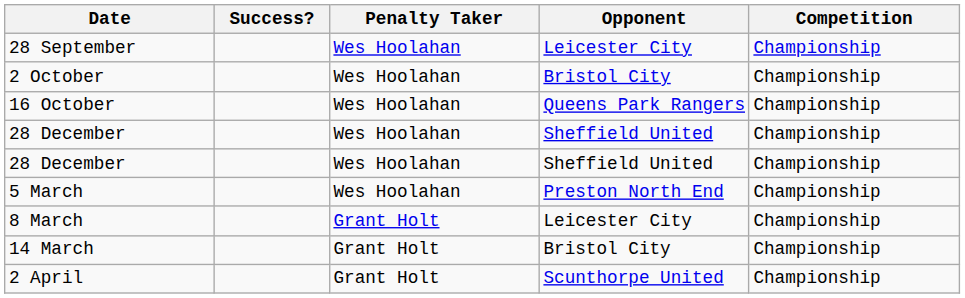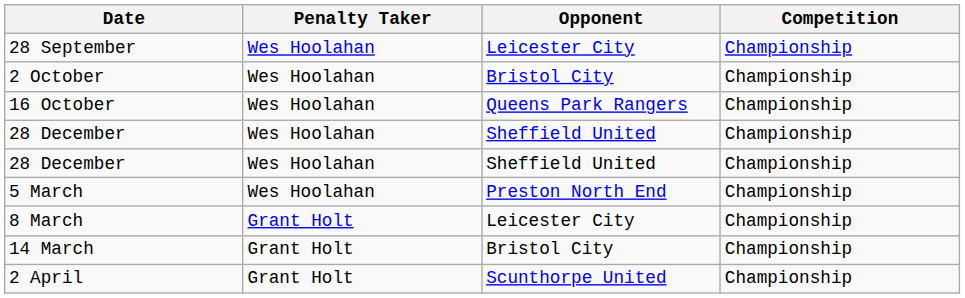- column: Success?
